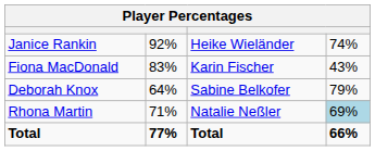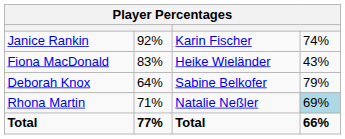Janice Rankin | column 3: Heike Wieländer -> Karin Fischer
Fiona MacDonald | column 3: Karin Fischer -> Heike Wieländer
